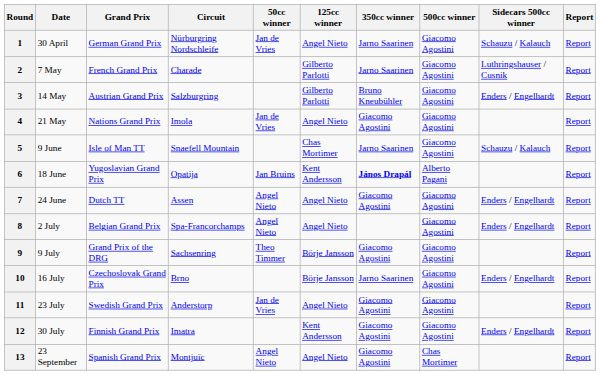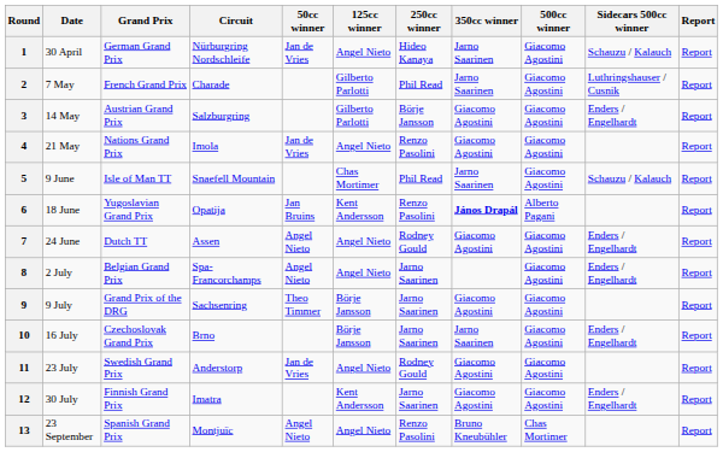+ column: 250cc winner | Hideo Kanaya | Phil Read | Börje Jansson | Renzo Pasolini | Phil Read | Renzo Pasolini | Rodney Gould | Jarno Saarinen | Jarno Saarinen | Jarno Saarinen | Rodney Gould | Jarno Saarinen | Renzo Pasolini
3 | 350cc winner: Bruno Kneubühler -> Giacomo Agostini
13 | 350cc winner: Giacomo Agostini -> Bruno Kneubühler
